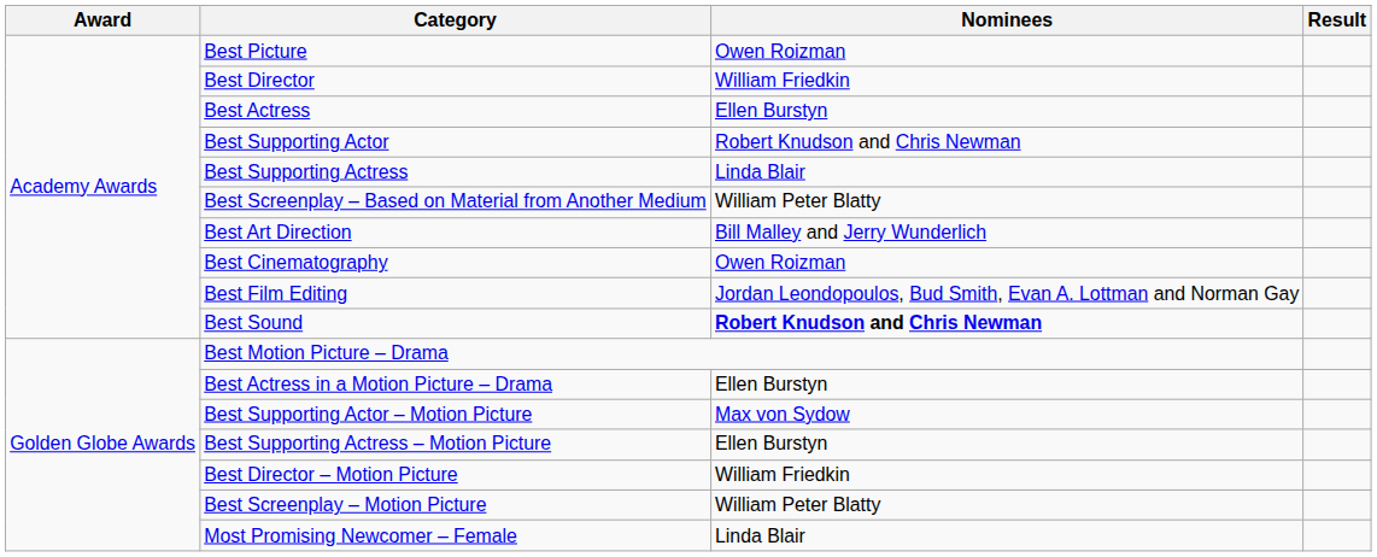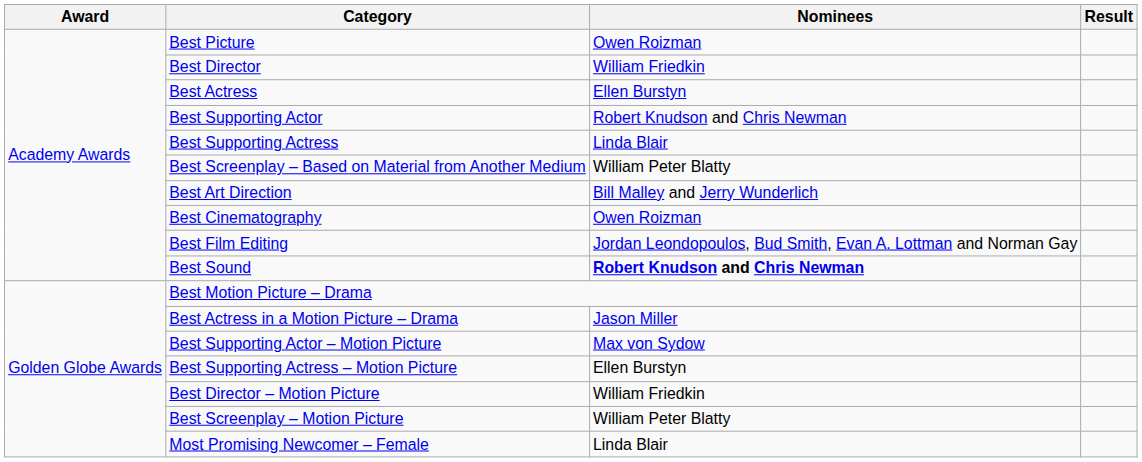Best Actress in a Motion Picture – Drama | Nominees: Ellen Burstyn -> Jason Miller
